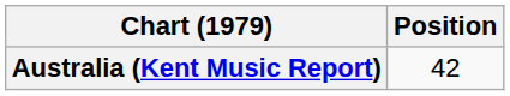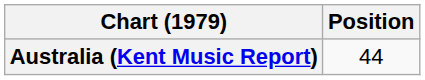Australia (Kent Music Report) | Position: 42 -> 44
